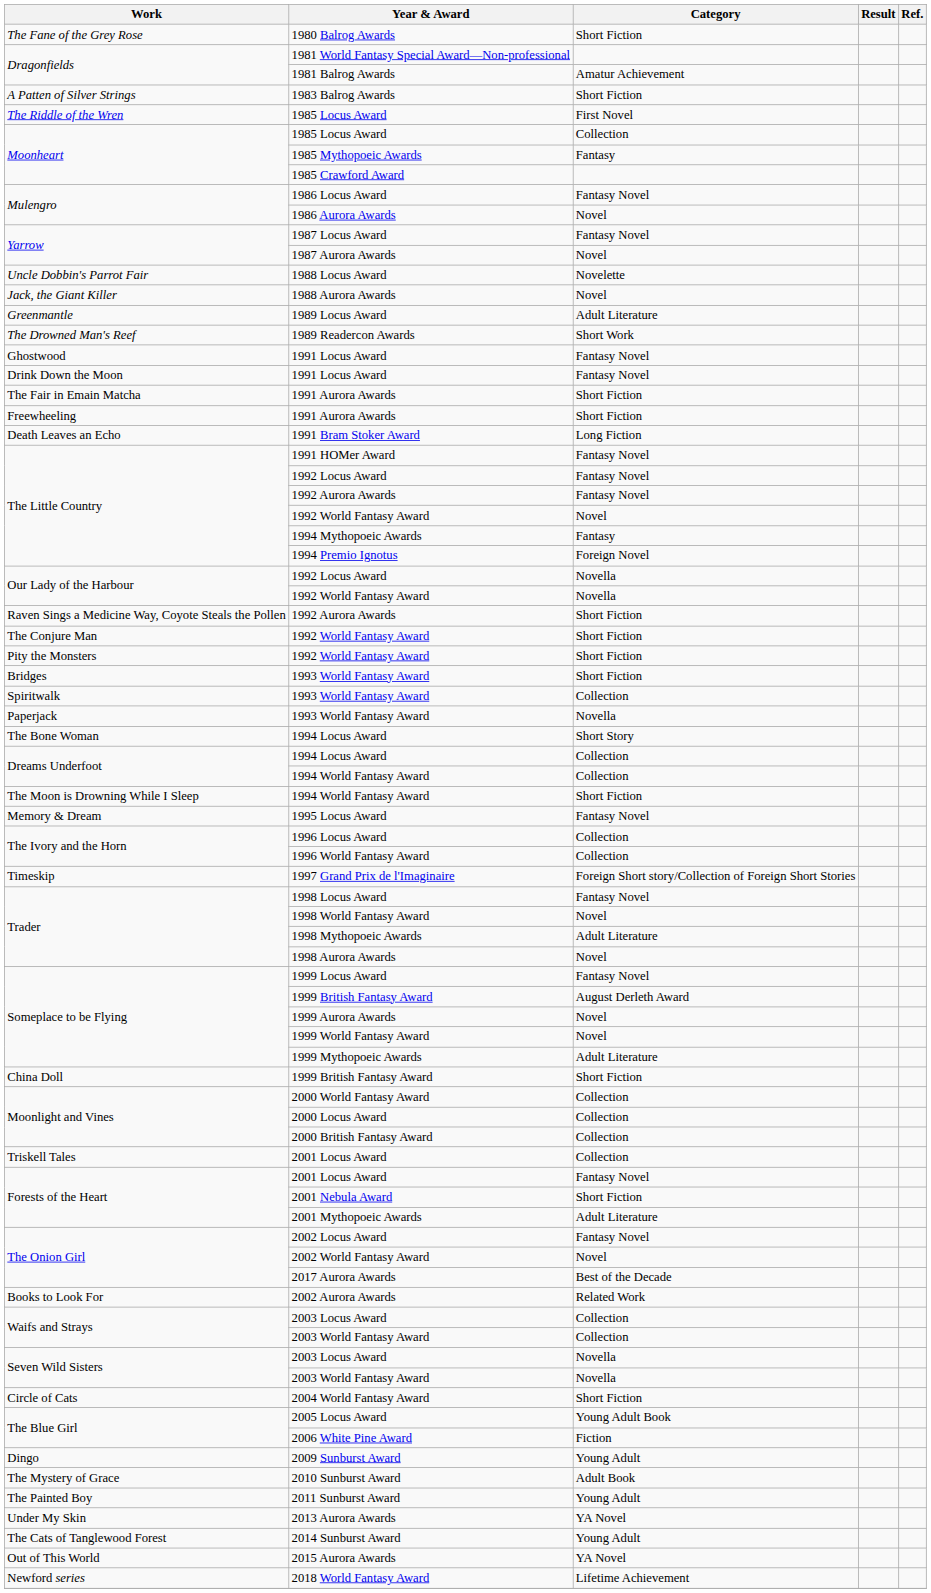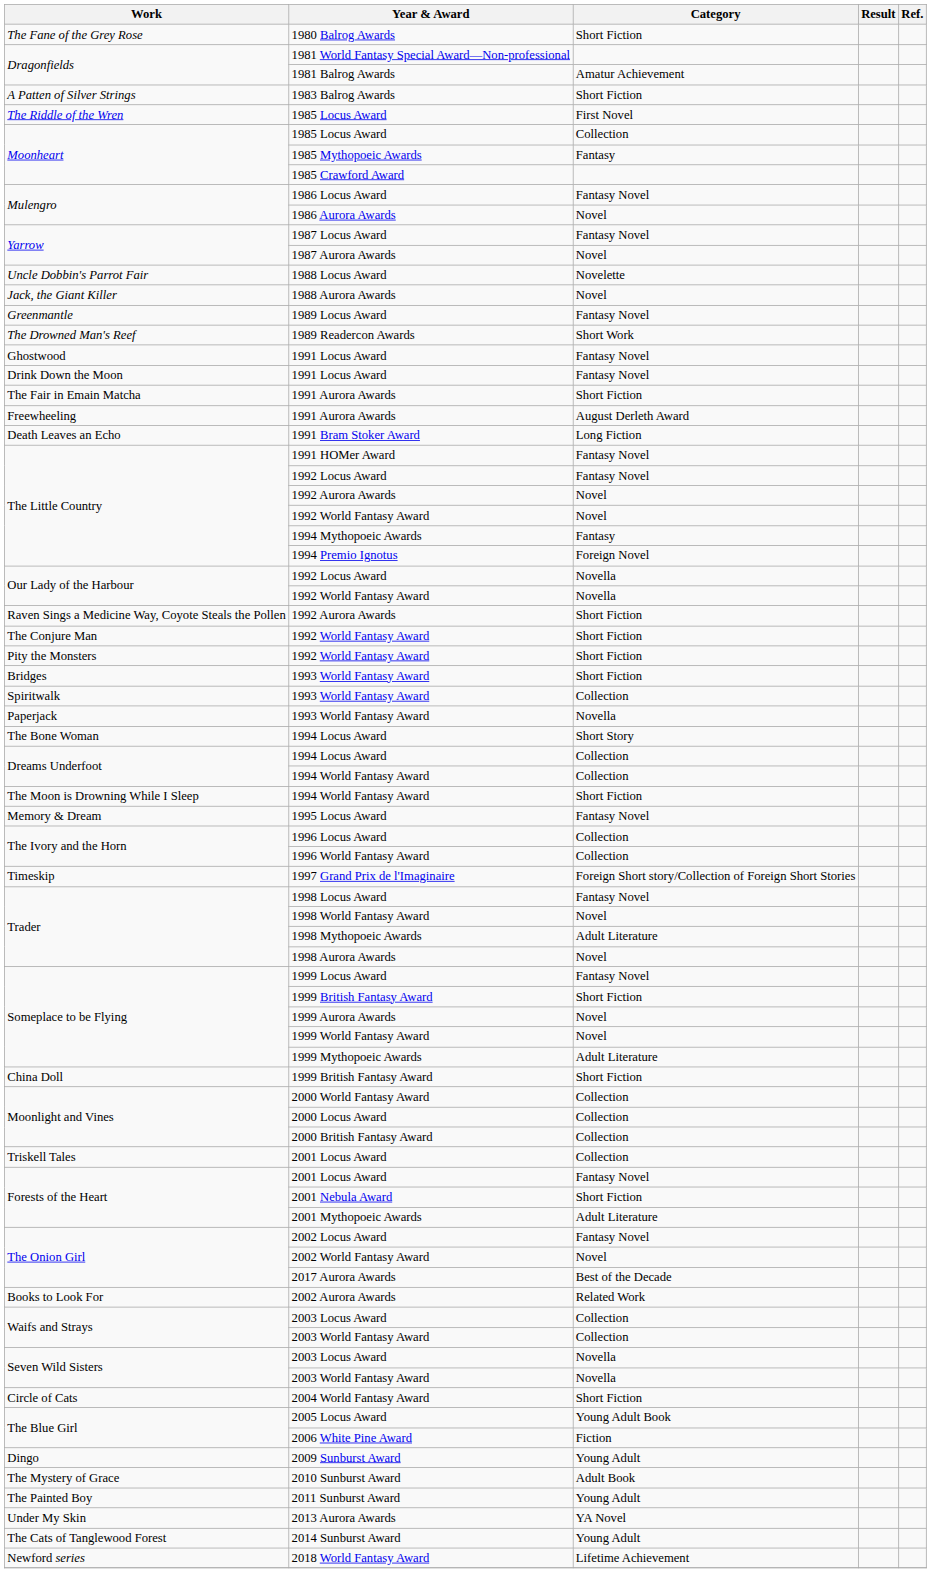1989 Locus Award | Category: Adult Literature -> Fantasy Novel
Freewheeling / 1991 Aurora Awards | Category: Short Fiction -> August Derleth Award
The Little Country / 1992 Aurora Awards | Category: Fantasy Novel -> Novel
Someplace to be Flying / 1999 British Fantasy Award | Category: August Derleth Award -> Short Fiction
- row: Out of This World | 2015 Aurora Awards | YA Novel
